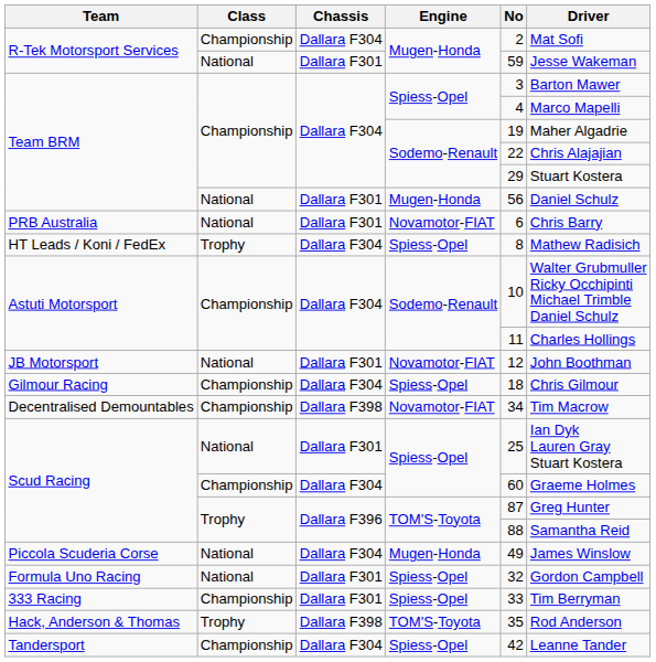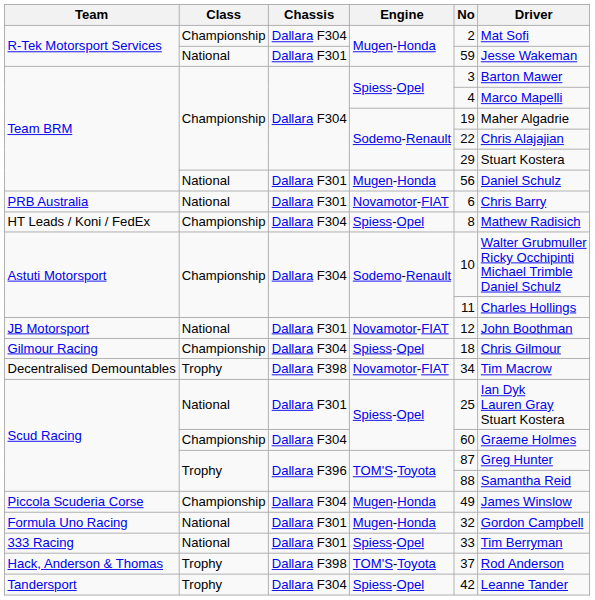HT Leads / Koni / FedEx | Class: Trophy -> Championship
Decentralised Demountables | Class: Championship -> Trophy
Piccola Scuderia Corse | Class: National -> Championship
Formula Uno Racing | Engine: Spiess-Opel -> Mugen-Honda
333 Racing | Class: Championship -> National
Hack, Anderson & Thomas | No: 35 -> 37
Tandersport | Class: Championship -> Trophy
